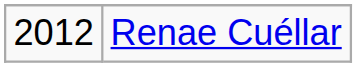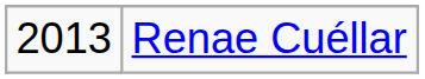Renae Cuéllar | column 1: 2012 -> 2013
